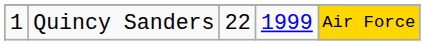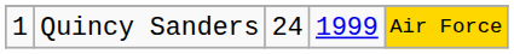Quincy Sanders | column 3: 22 -> 24
